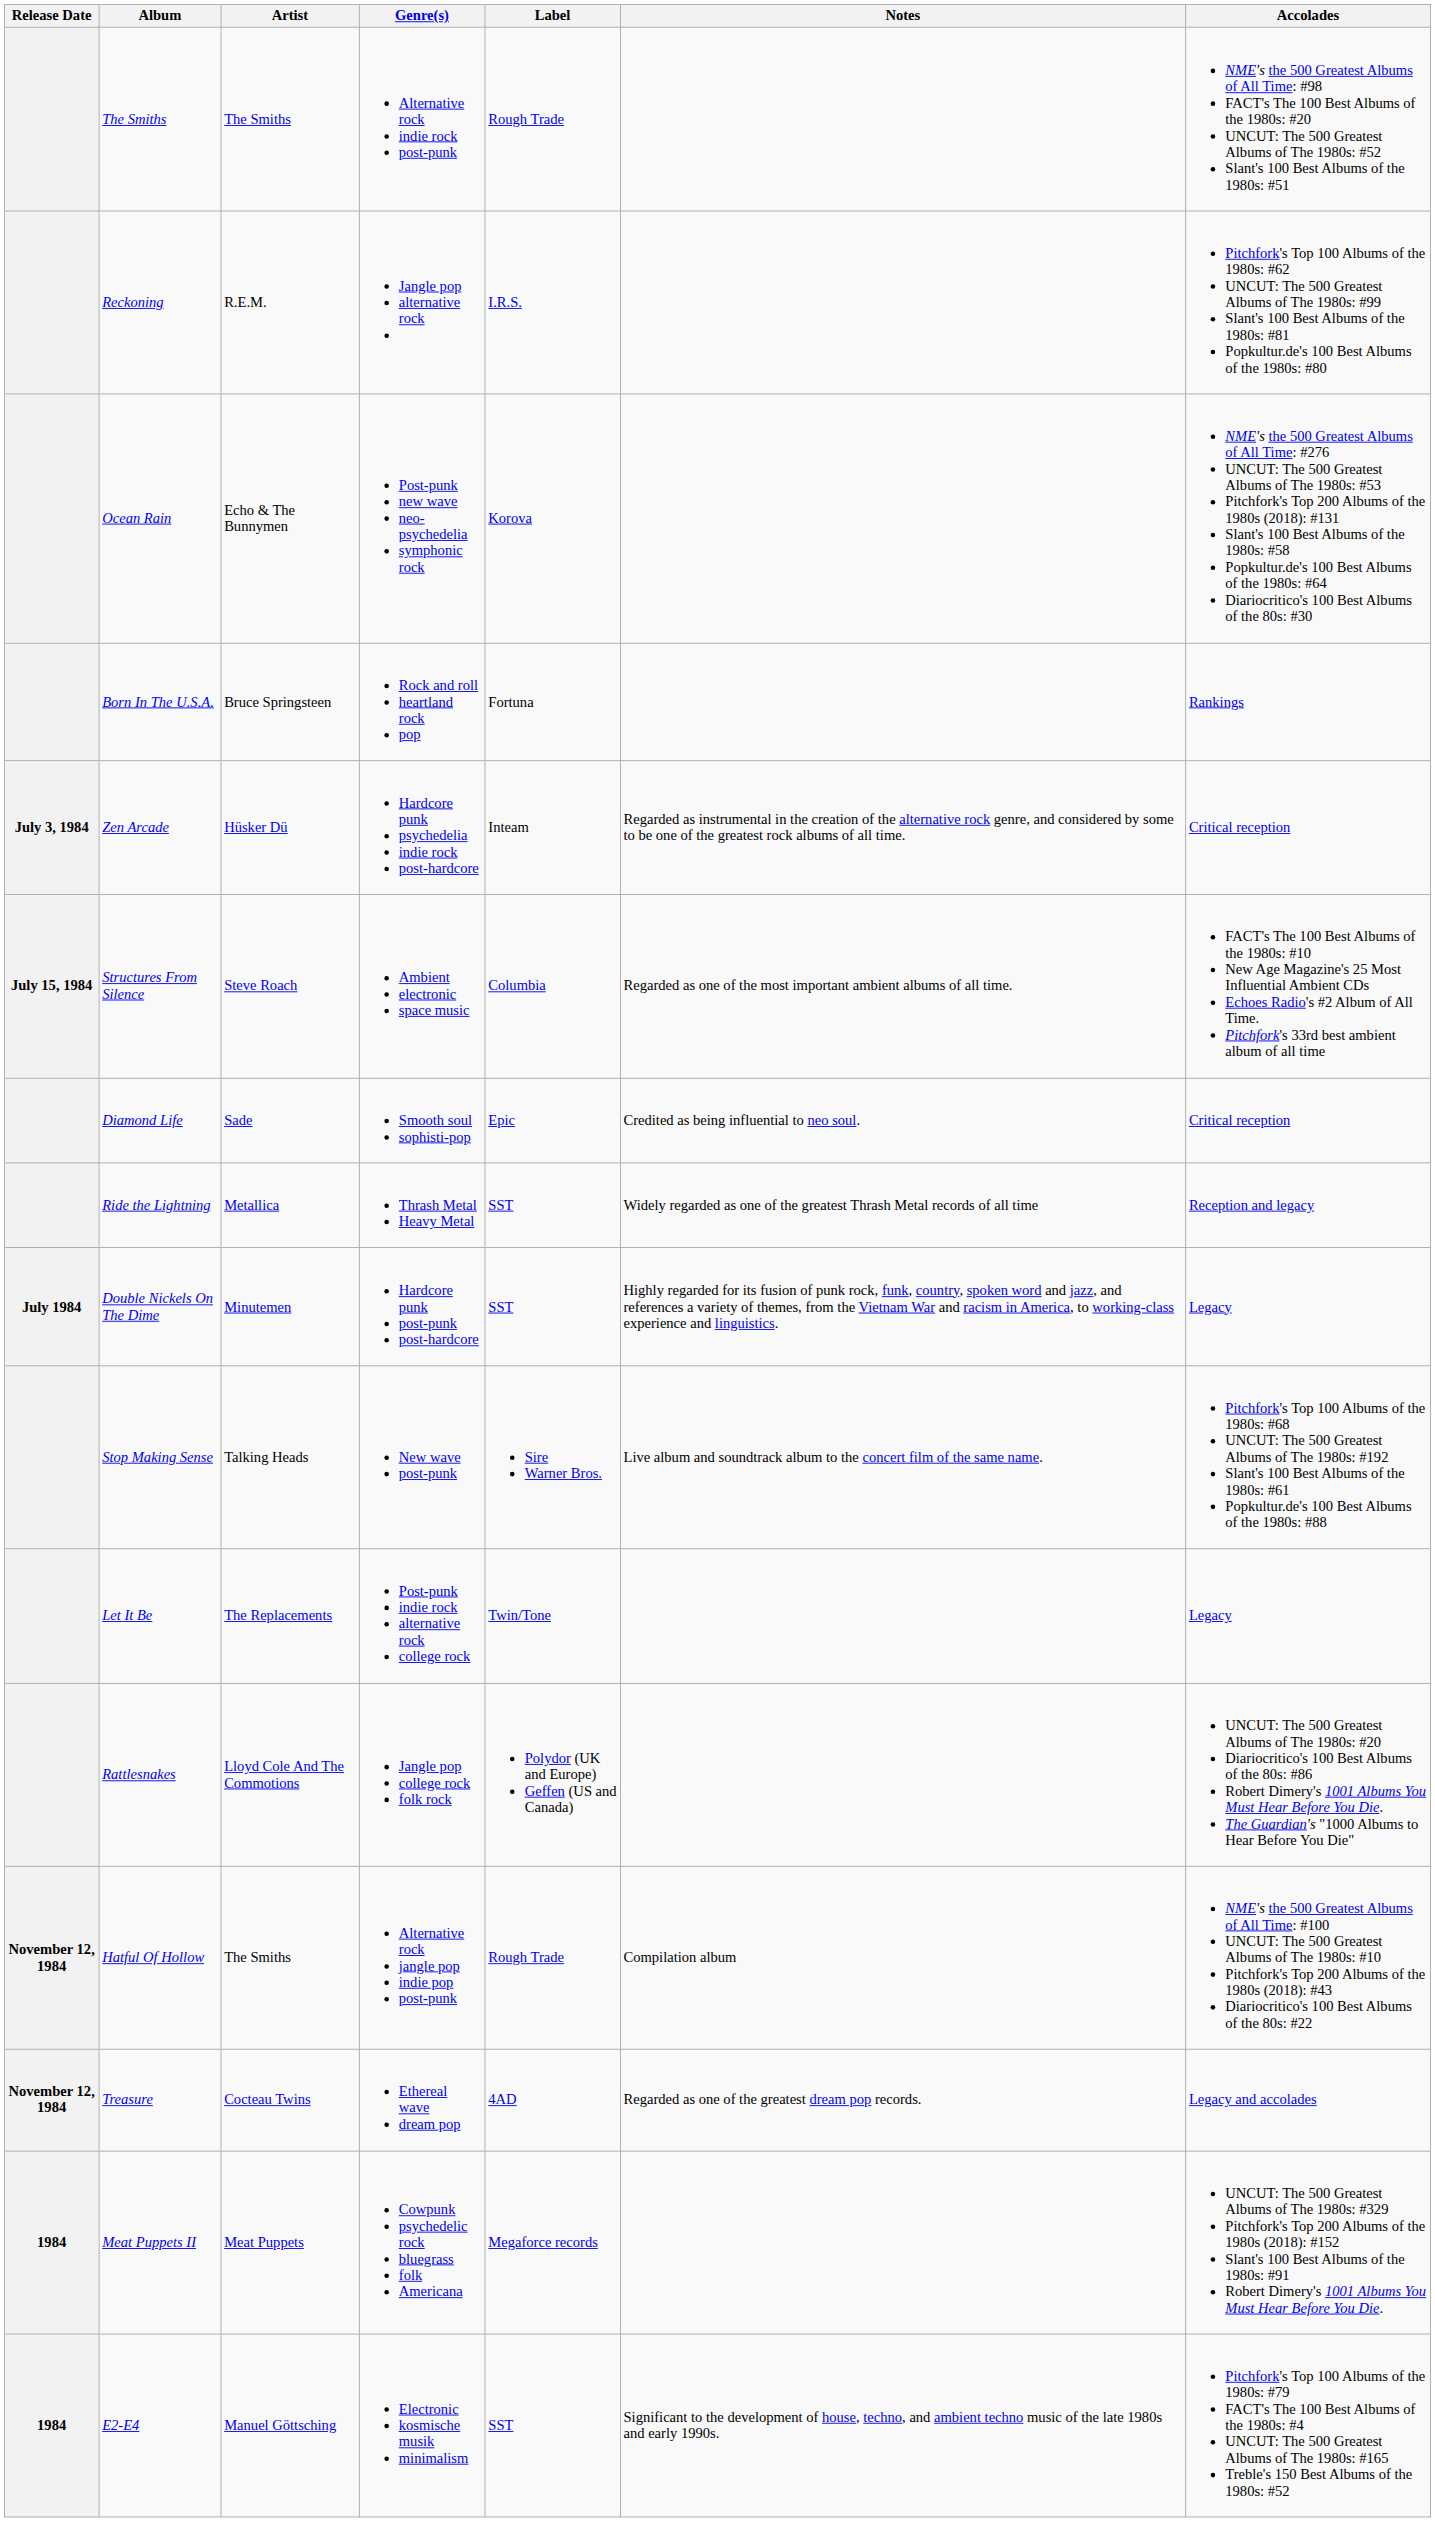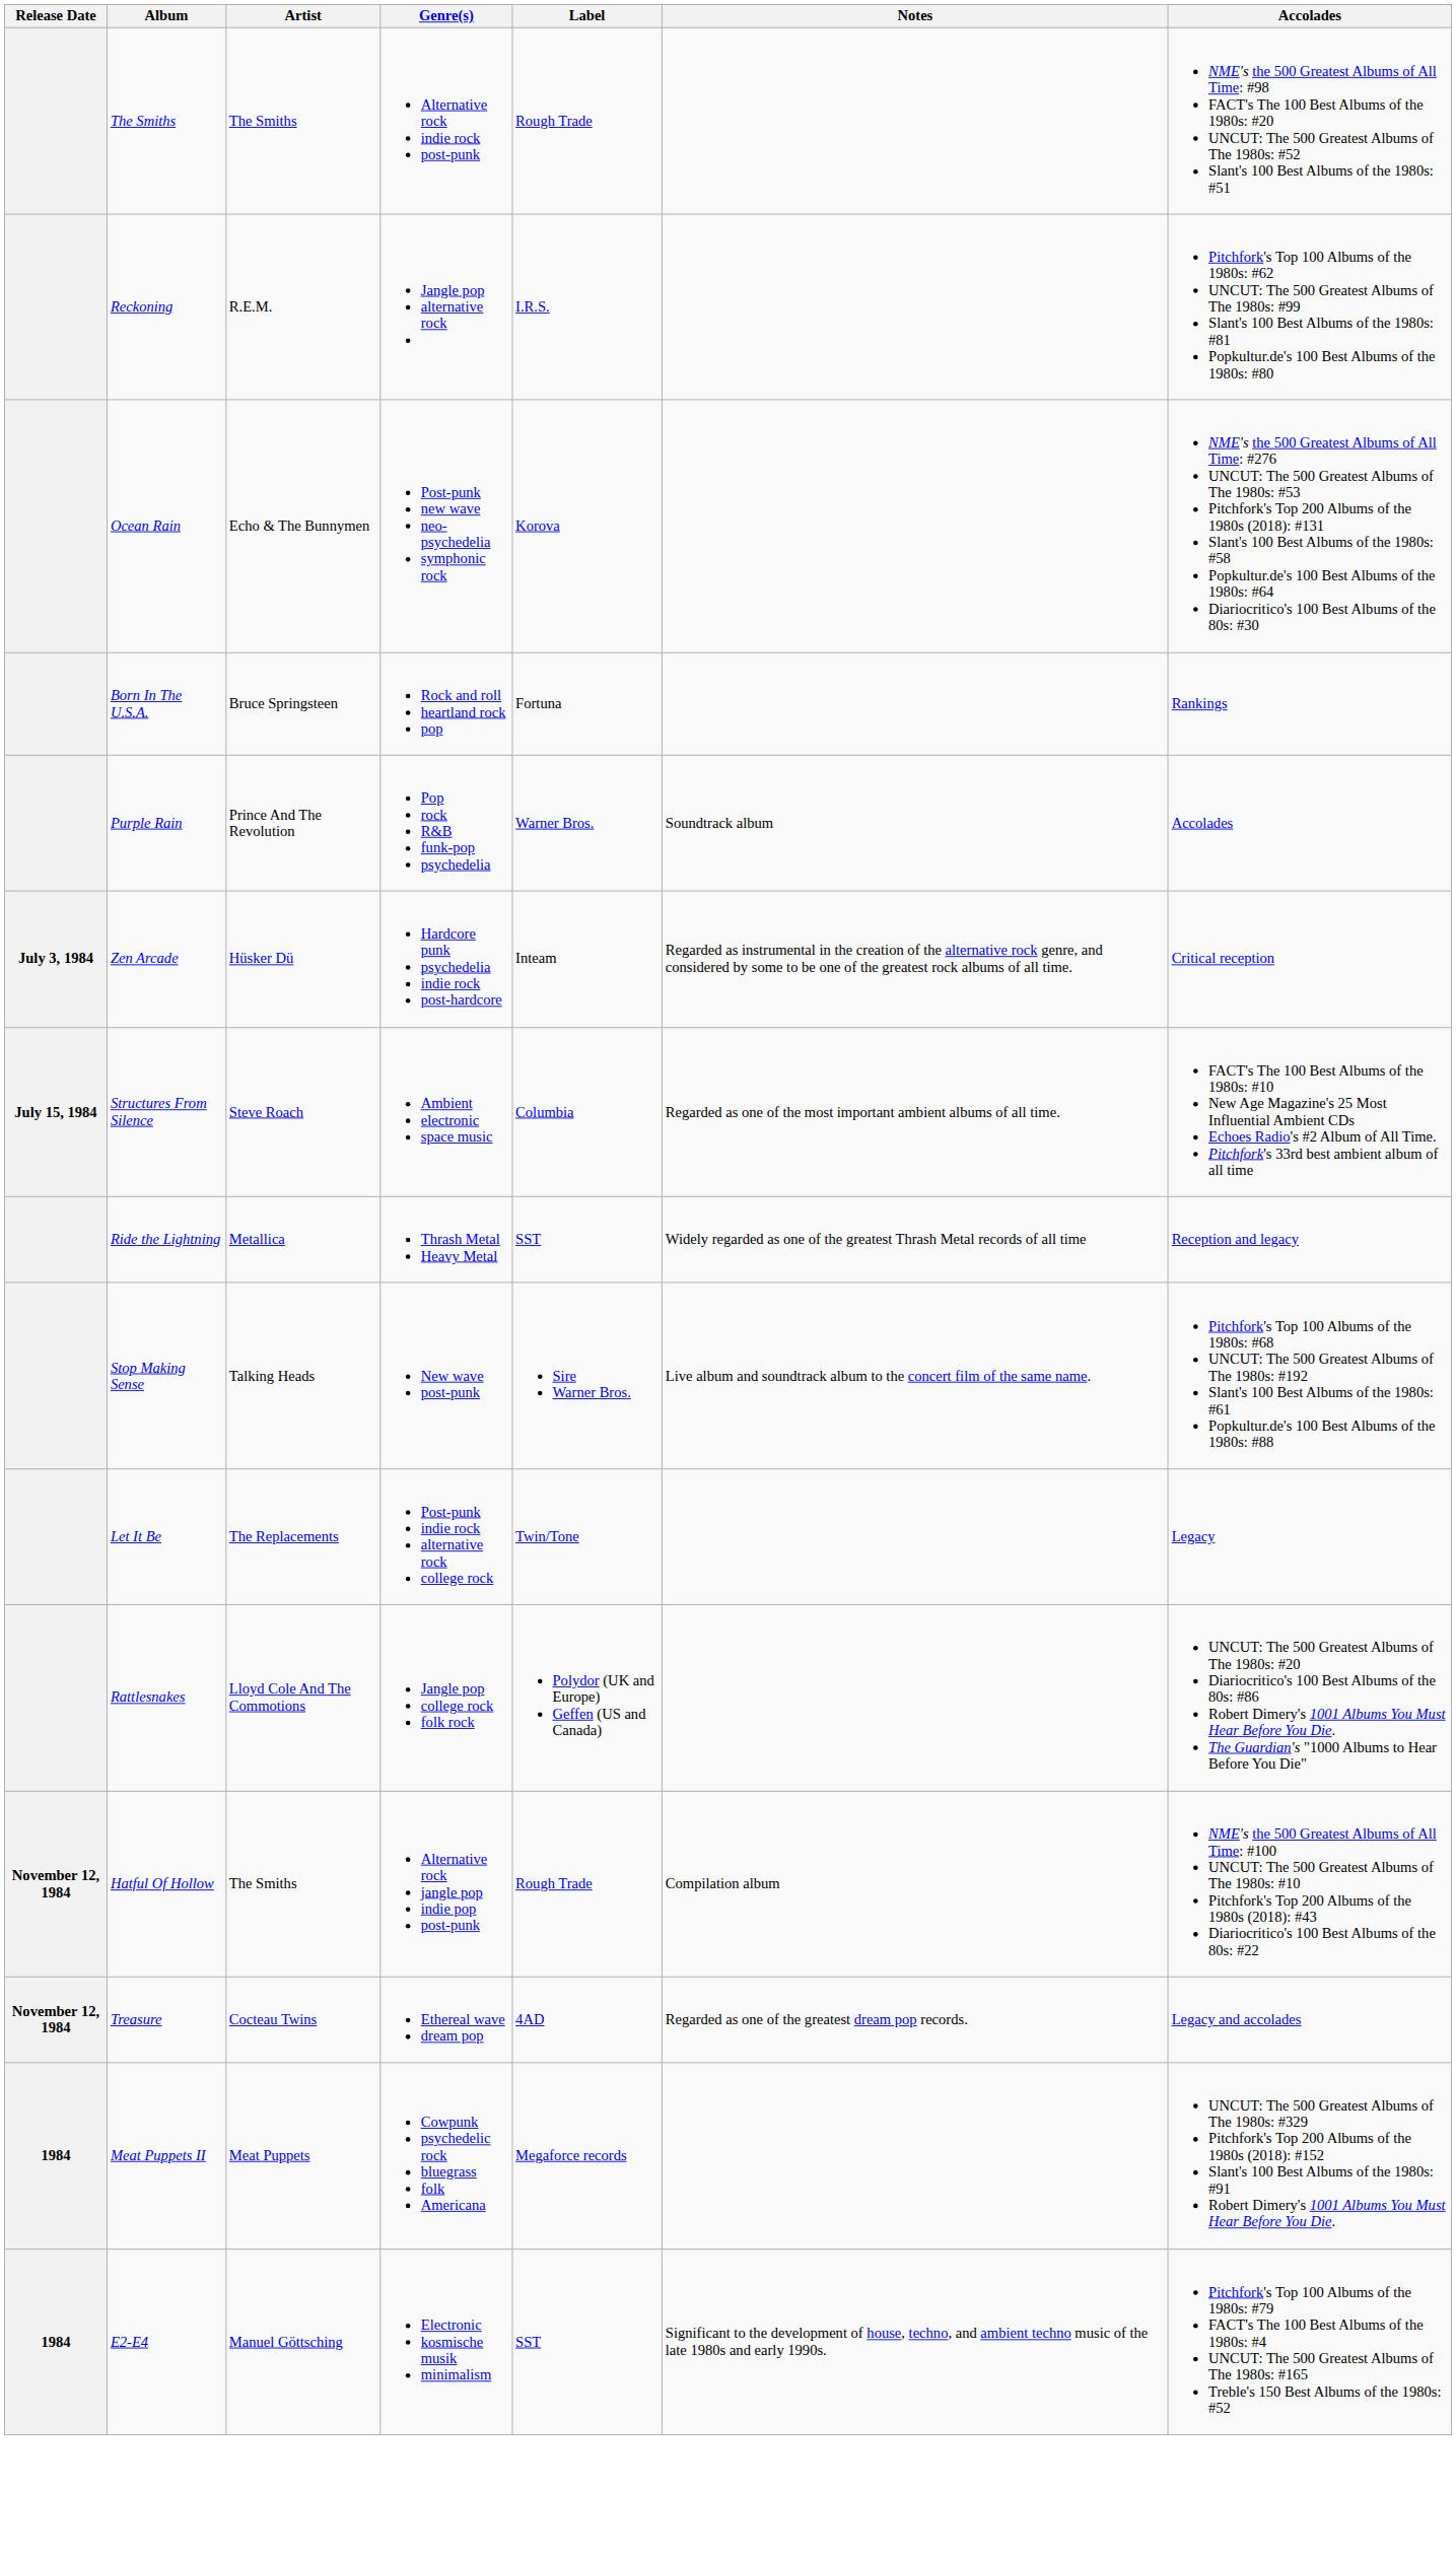+ row: Purple Rain | Prince And The Revolution | Pop rock R&B funk-pop psychedelia | Warner Bros. | Soundtrack album | Accolades
- row: Diamond Life | Sade | Smooth soul sophisti-pop | Epic | Credited as being influential to neo soul. | Critical reception
- row: July 1984 | Double Nickels On The Dime | Minutemen | Hardcore punk post-punk post-hardcore | SST | Highly regarded for its fusion of punk rock, funk, country, spoken word and jazz, and references a variety of themes, from the Vietnam War and racism in America, to working-class experience and linguistics. | Legacy
